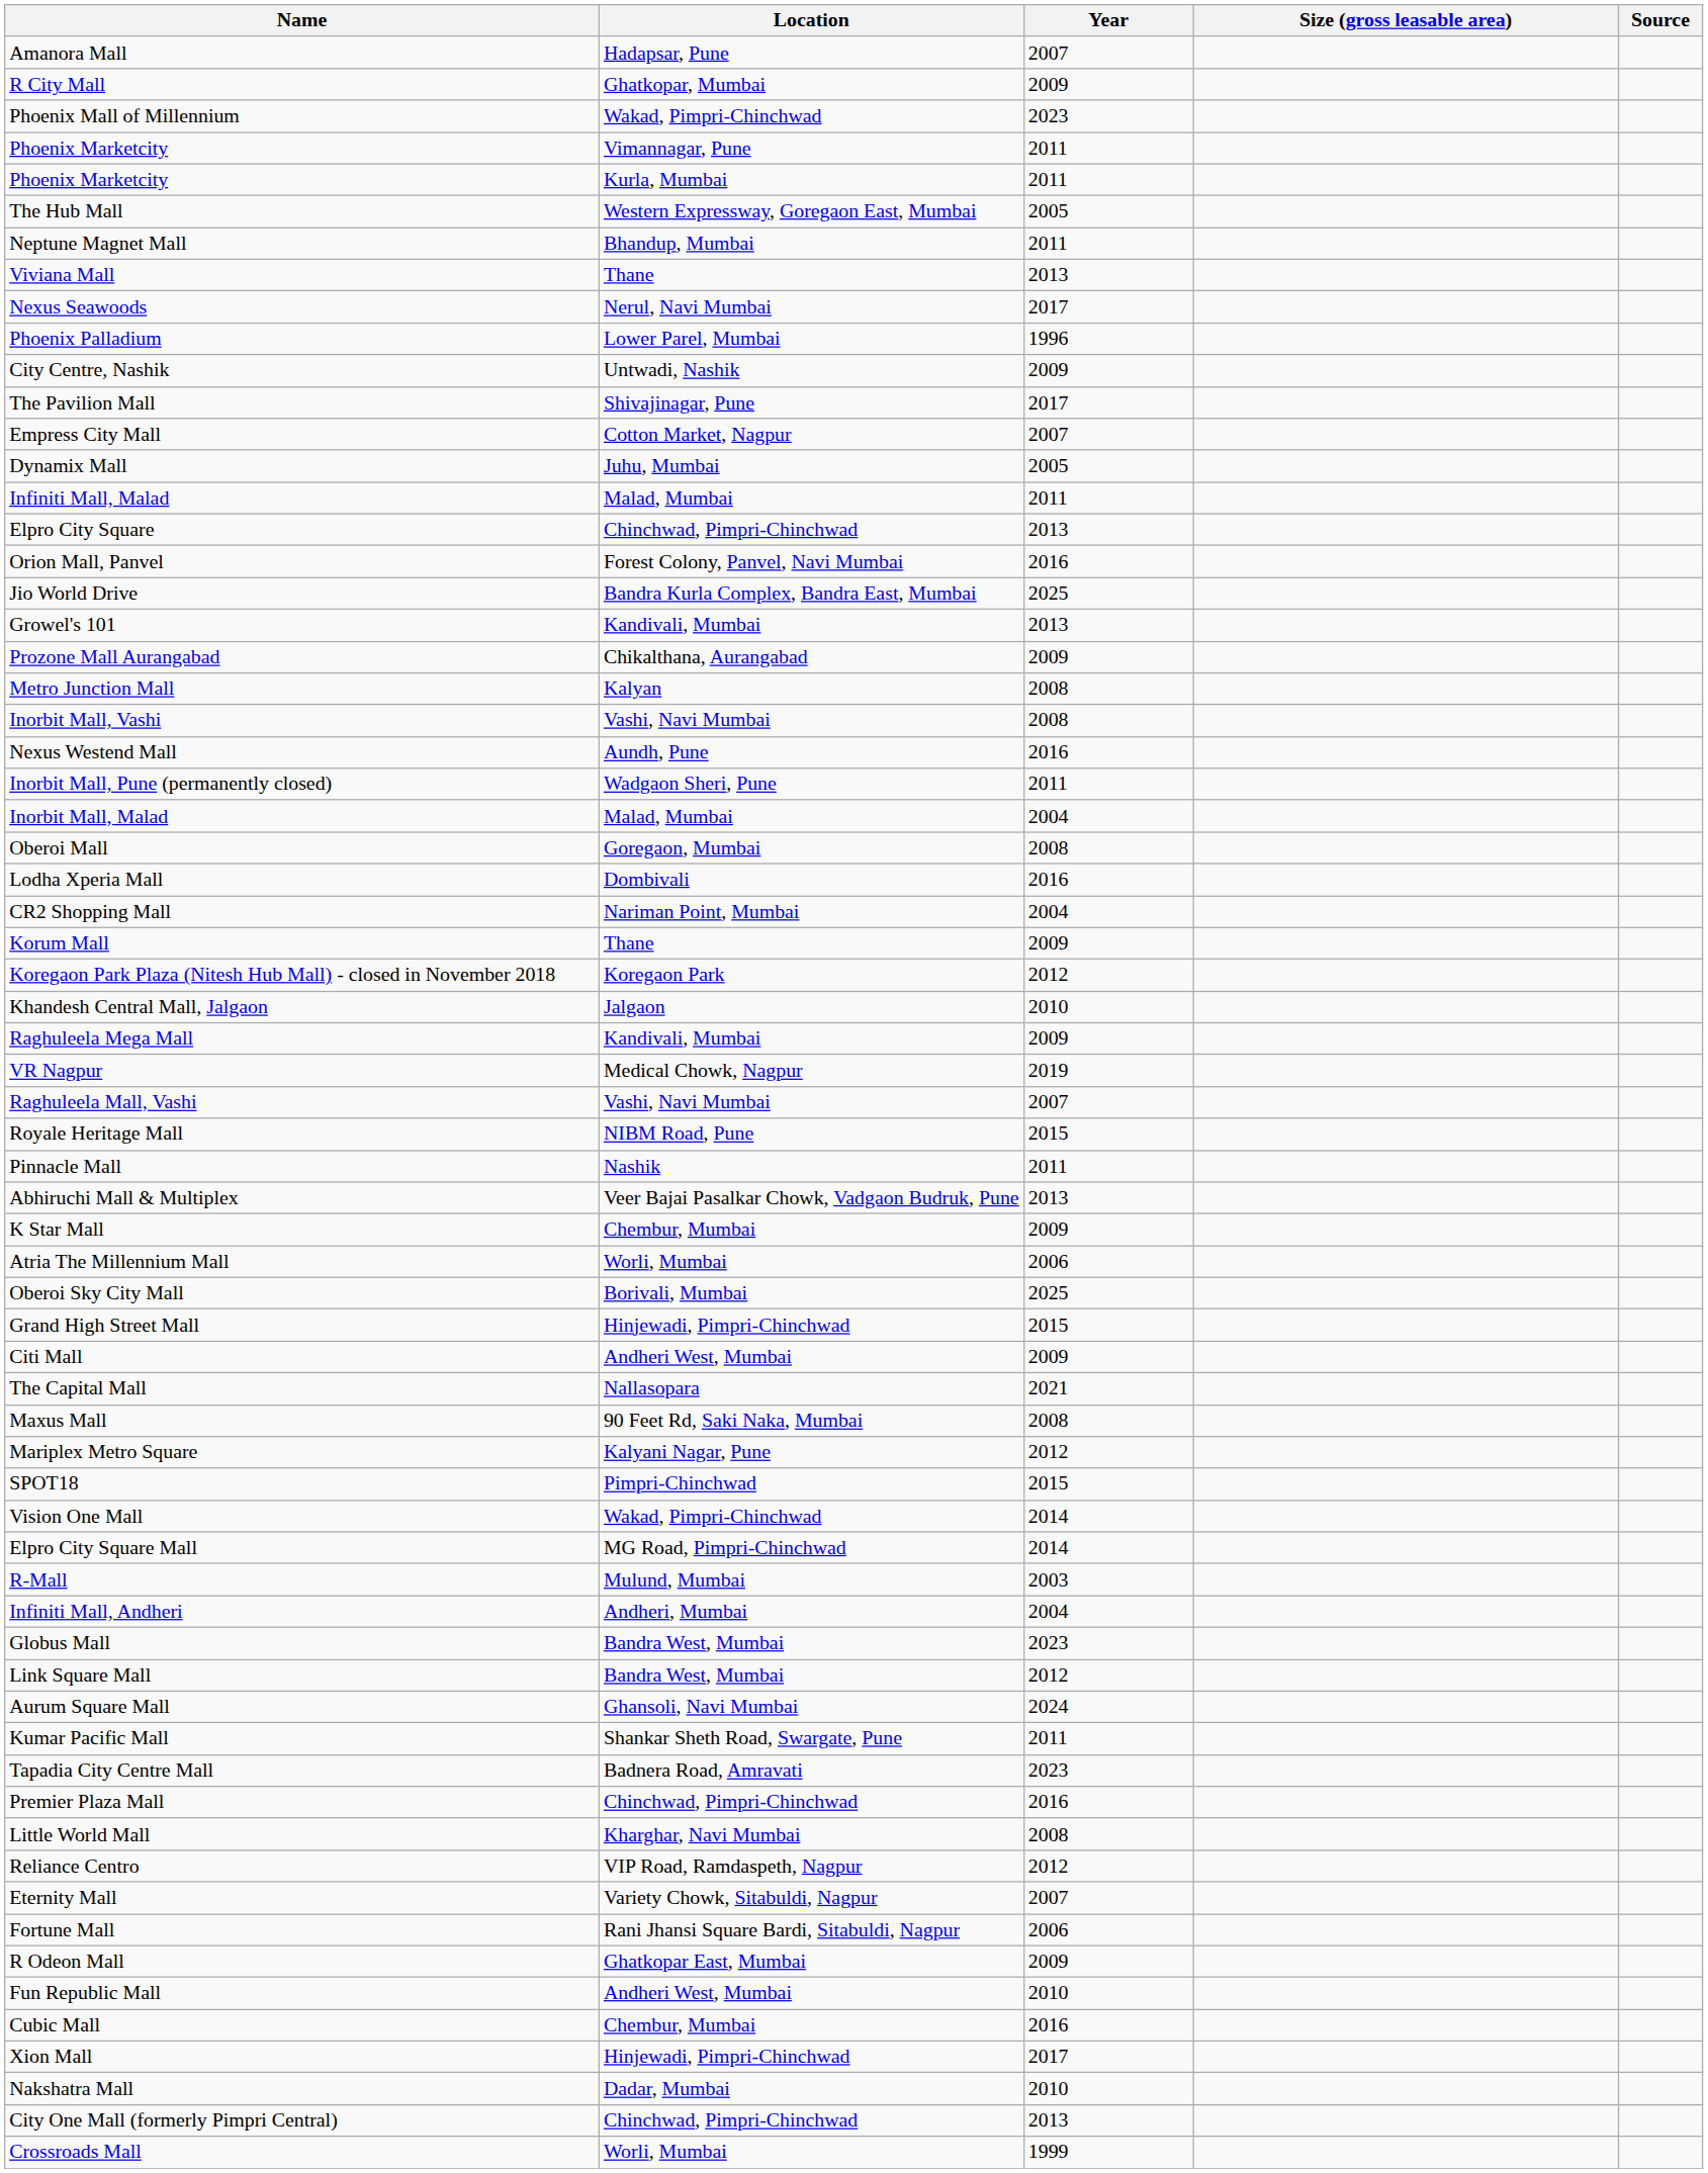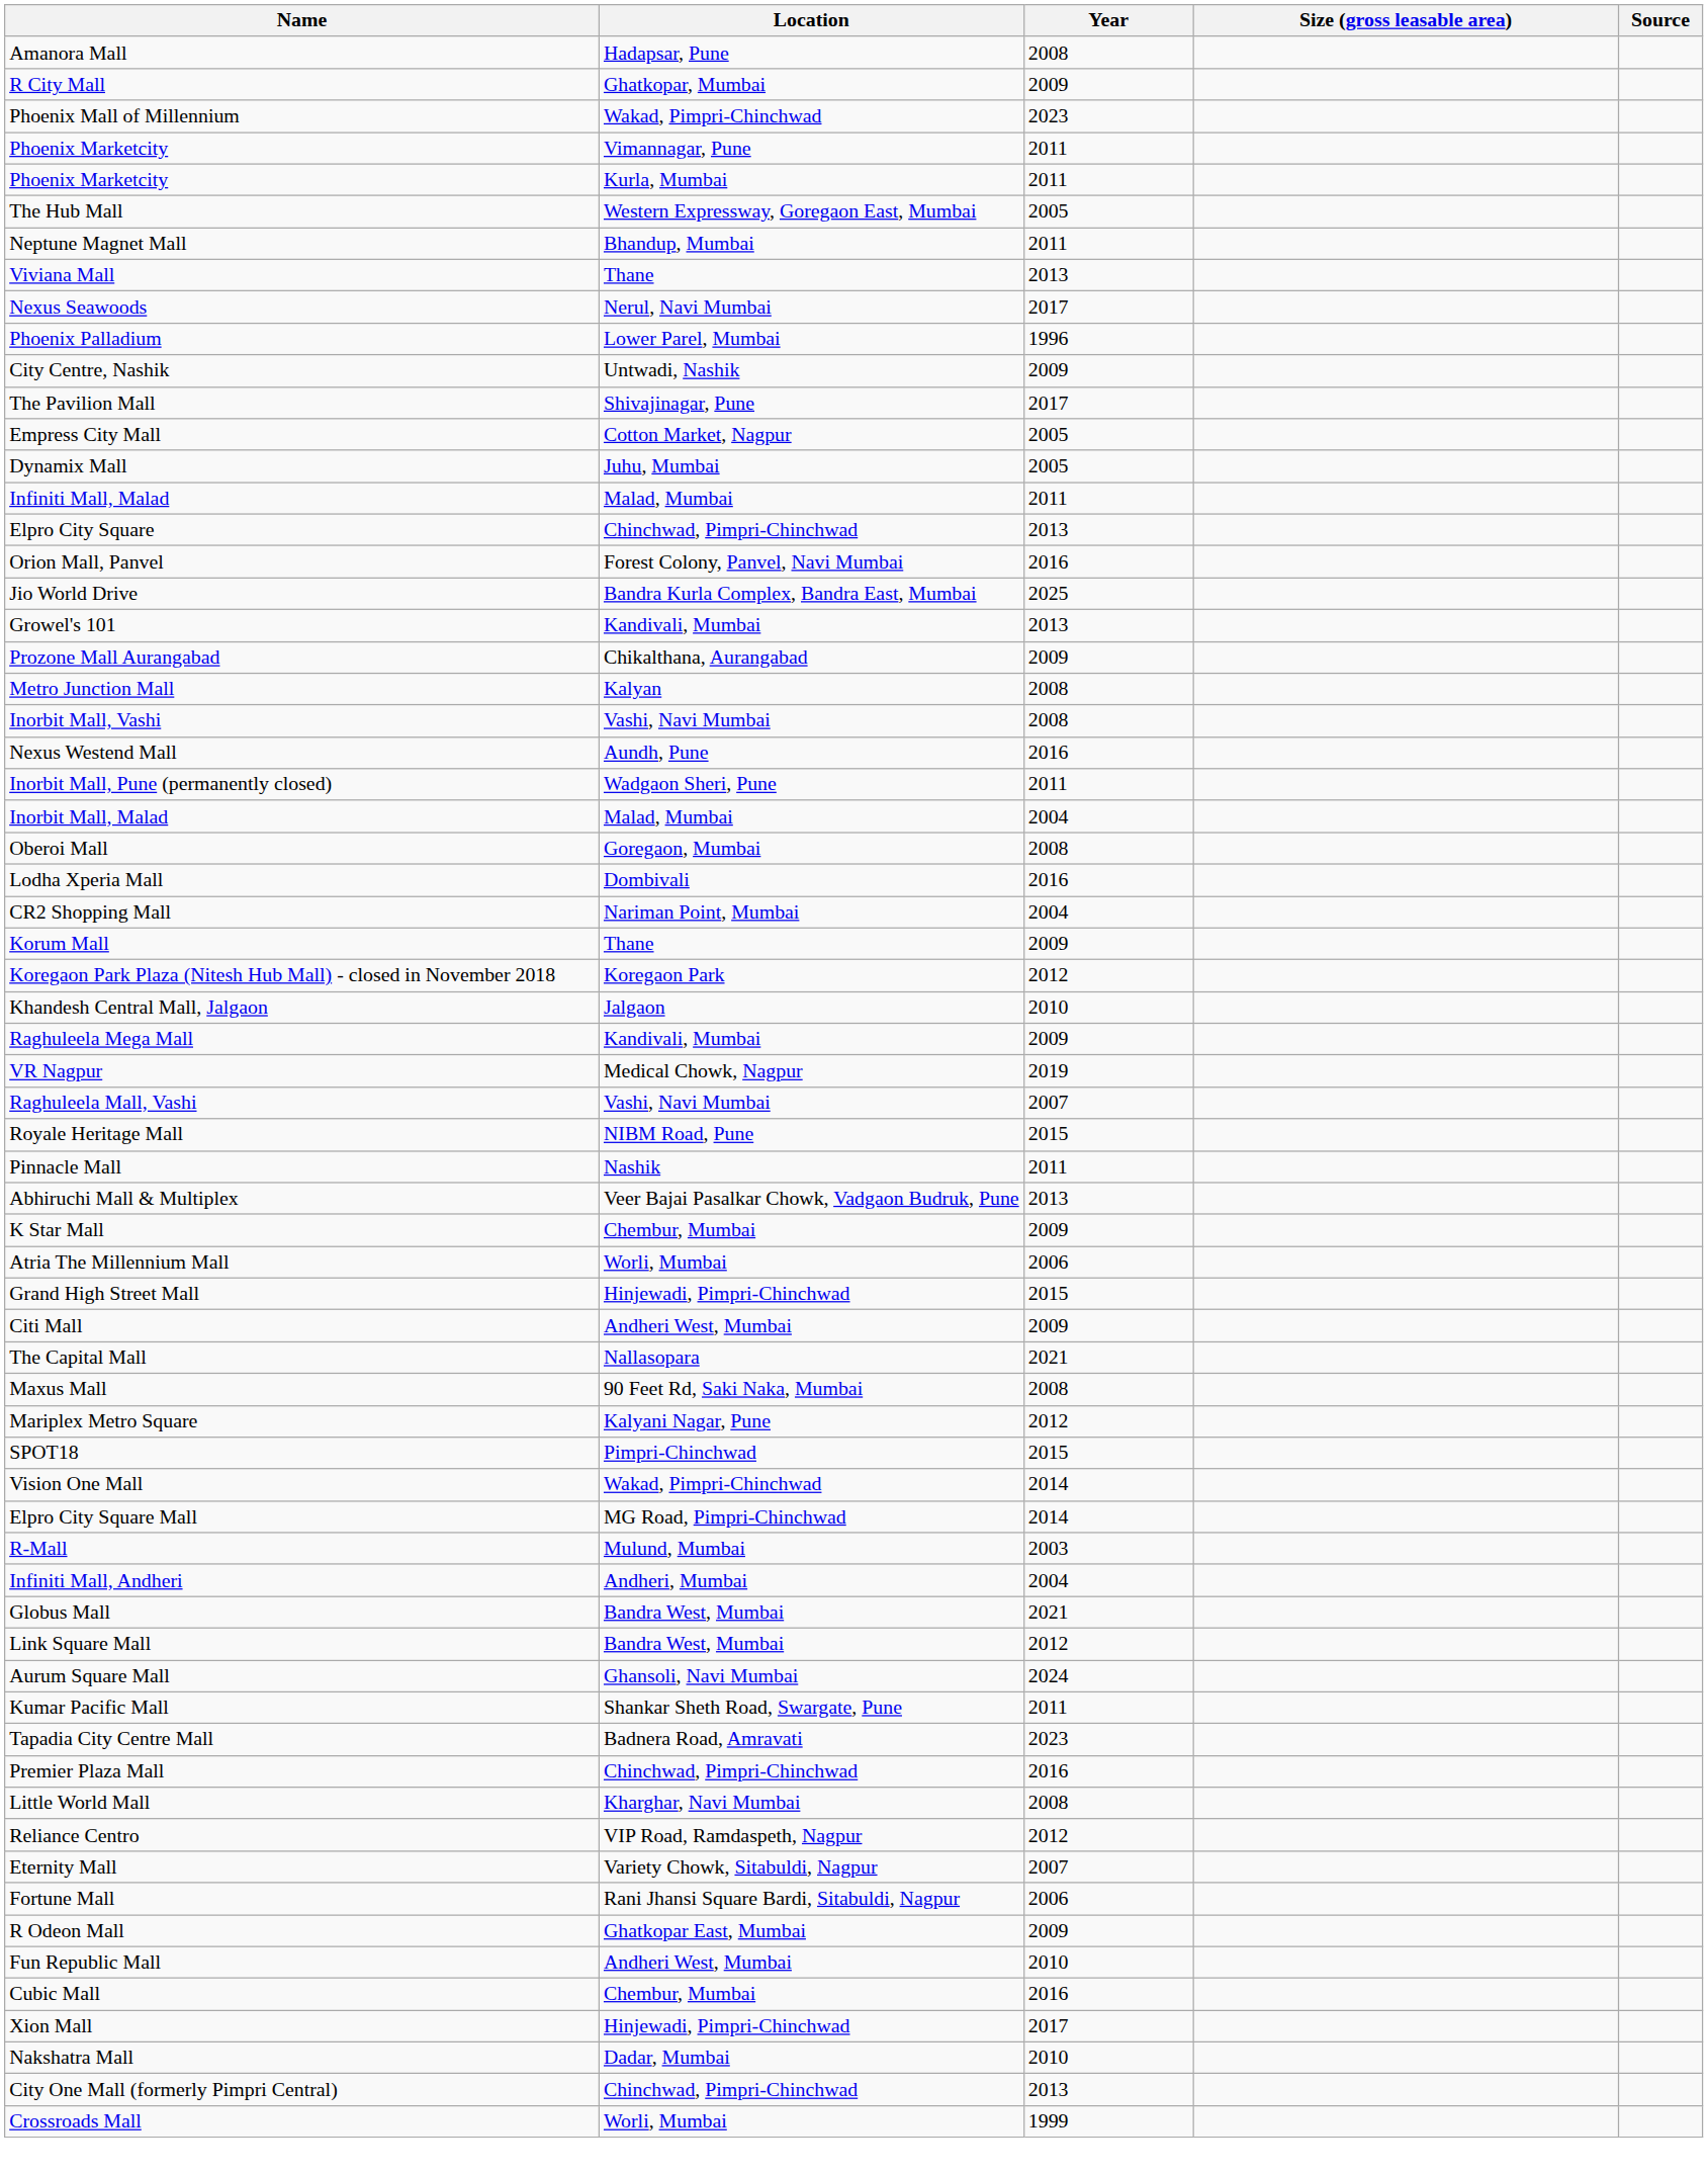Amanora Mall | Year: 2007 -> 2008
Empress City Mall | Year: 2007 -> 2005
- row: Oberoi Sky City Mall | Borivali, Mumbai | 2025
Globus Mall | Year: 2023 -> 2021
